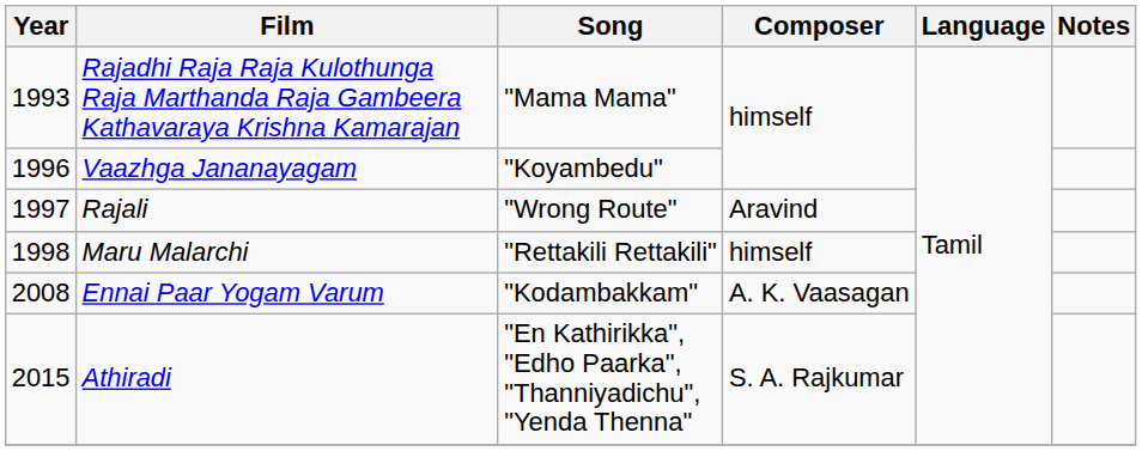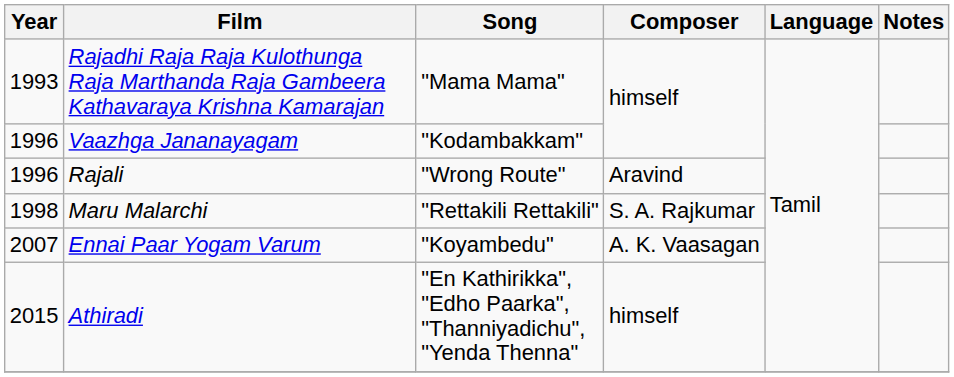Vaazhga Jananayagam | Song: "Koyambedu" -> "Kodambakkam"
Rajali | Year: 1997 -> 1996
Maru Malarchi | Composer: himself -> S. A. Rajkumar
Ennai Paar Yogam Varum | Year: 2008 -> 2007
Ennai Paar Yogam Varum | Song: "Kodambakkam" -> "Koyambedu"
Athiradi | Composer: S. A. Rajkumar -> himself
